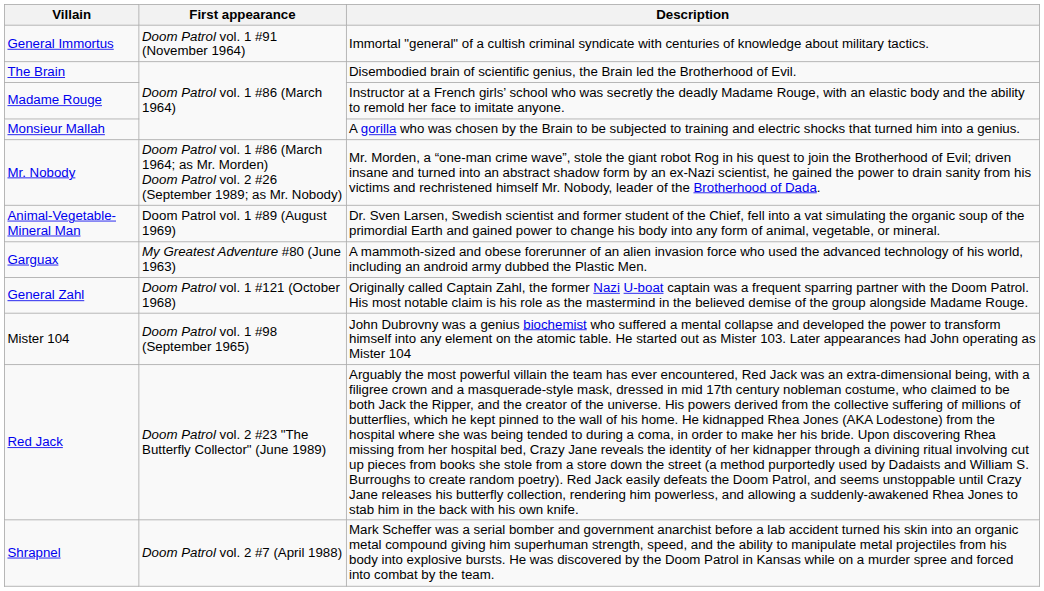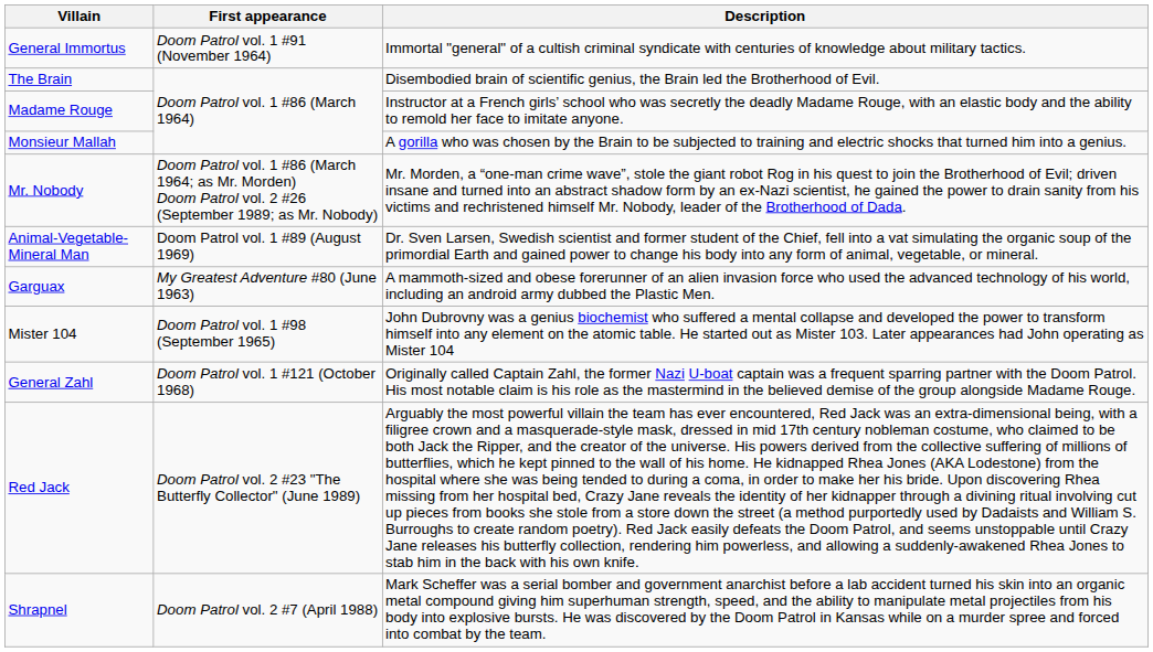rows swapped: Mister 104 <-> General Zahl
